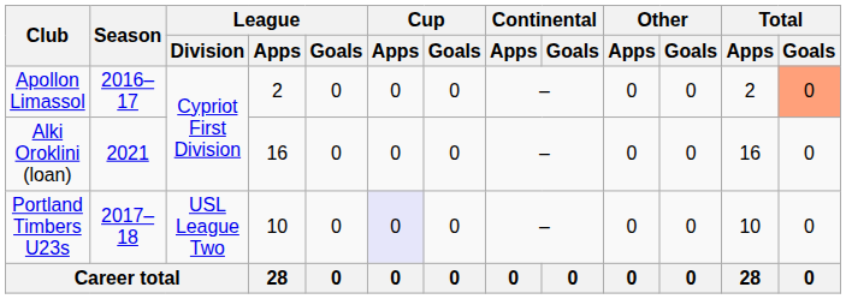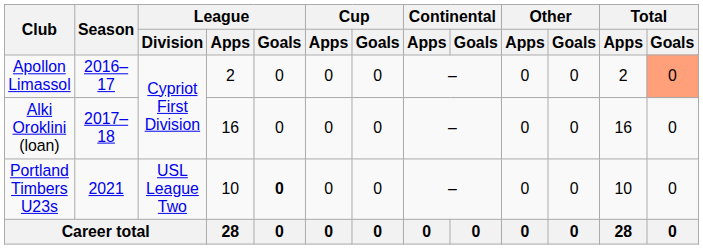Alki Oroklini (loan) | Season: 2021 -> 2017–18
Portland Timbers U23s | Season: 2017–18 -> 2021
Portland Timbers U23s | League / Goals: normal -> bold
Portland Timbers U23s | Cup / Apps: lavender background -> no background
